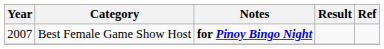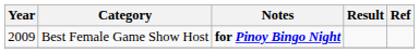Best Female Game Show Host | Year: 2007 -> 2009
